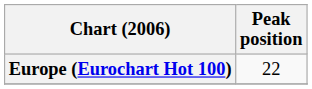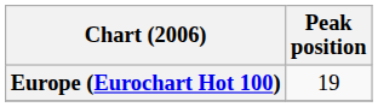Europe (Eurochart Hot 100) | Peak position: 22 -> 19
